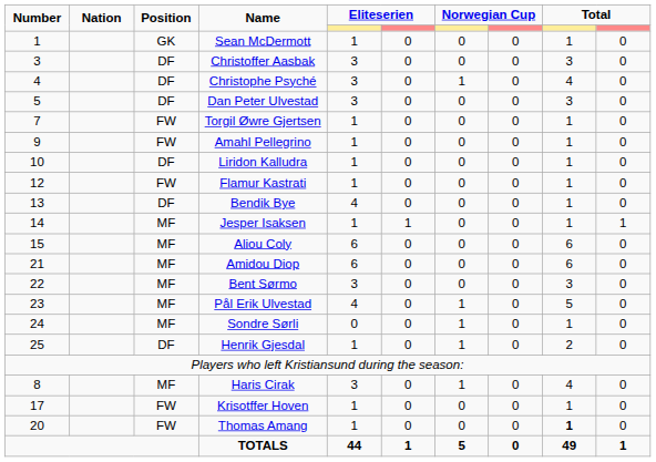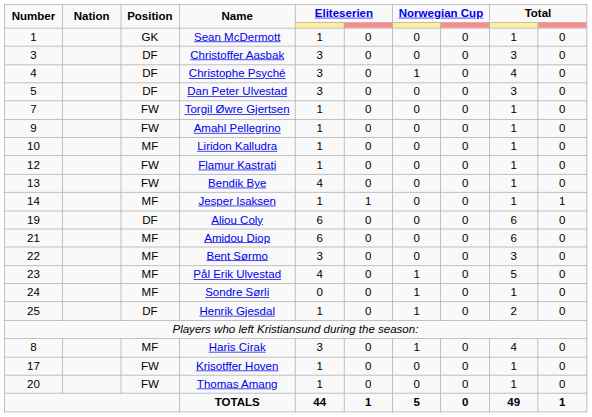Liridon Kalludra | Position: DF -> MF
Bendik Bye | Position: DF -> FW
Aliou Coly | Number: 15 -> 19
Aliou Coly | Position: MF -> DF
Thomas Amang | column 9: bold -> normal
